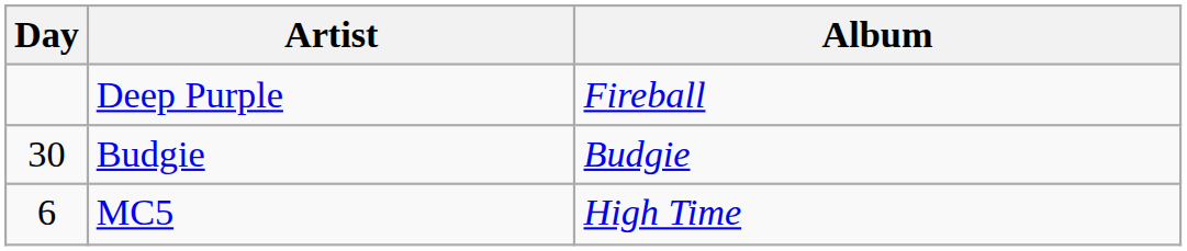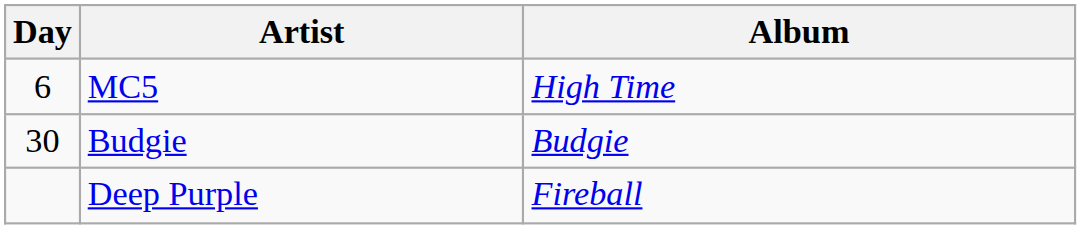rows swapped: MC5 <-> Deep Purple
